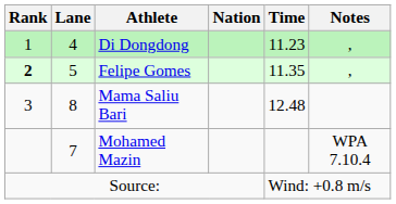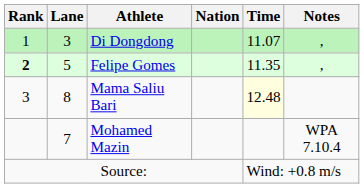Di Dongdong | Lane: 4 -> 3
Di Dongdong | Time: 11.23 -> 11.07
Mama Saliu Bari | Time: no background -> lightyellow background
